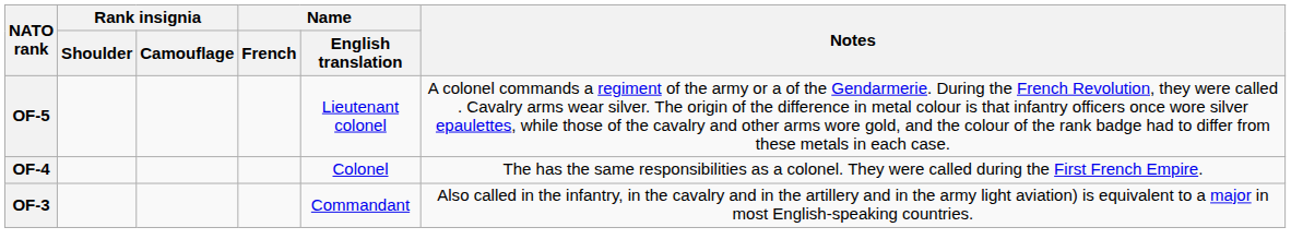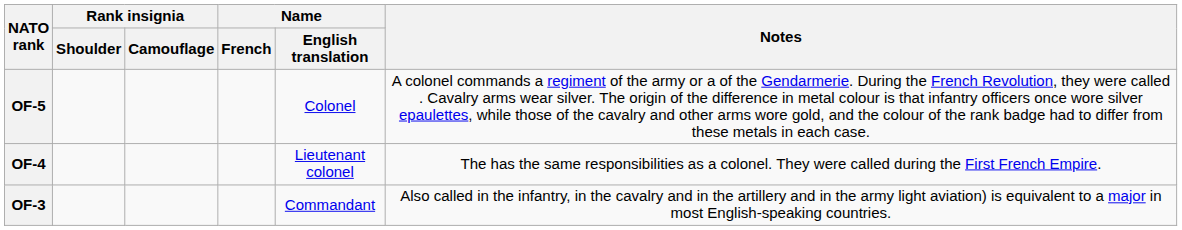OF-5 | Name / English translation: Lieutenant colonel -> Colonel
OF-4 | Name / English translation: Colonel -> Lieutenant colonel
